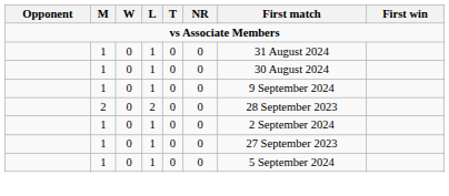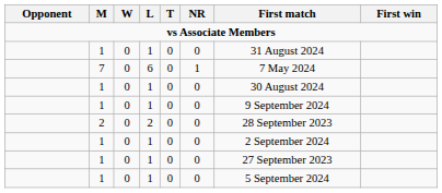+ row: 7 | 0 | 6 | 0 | 1 | 7 May 2024
